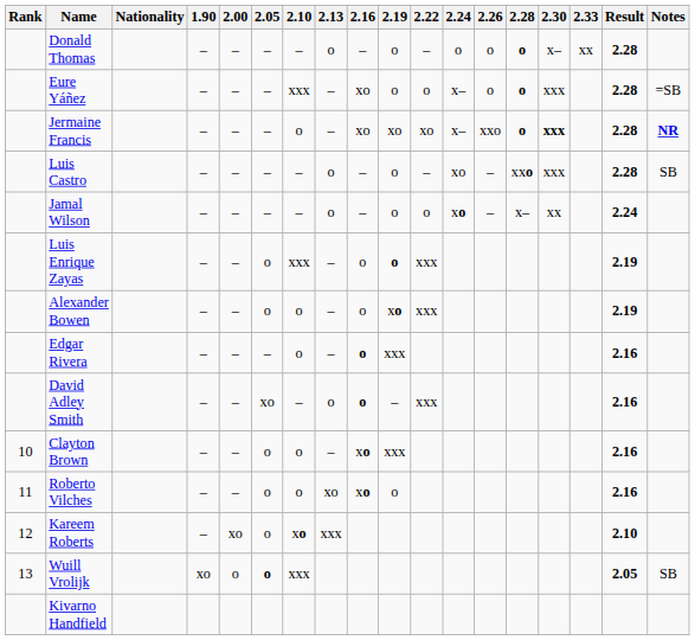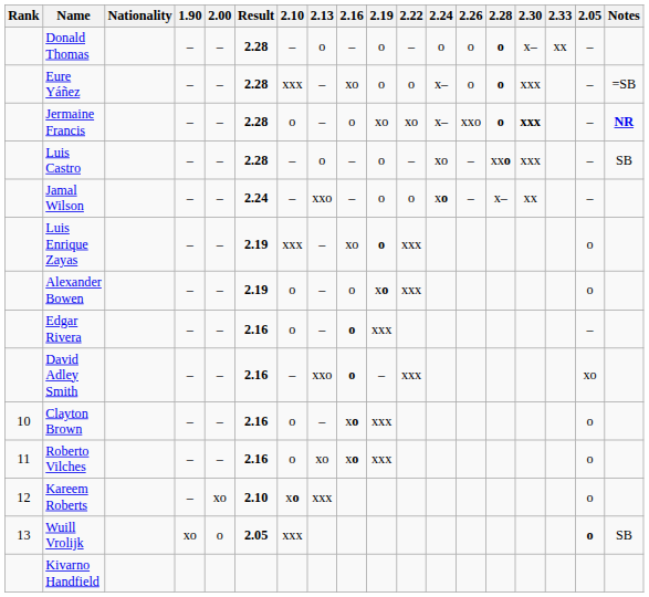columns swapped: 2.05 <-> Result
Jermaine Francis | 2.16: xo -> o
Jamal Wilson | 2.13: o -> xxo
Luis Enrique Zayas | 2.16: o -> xo
David Adley Smith | 2.13: o -> xxo
Roberto Vilches | 2.19: o -> xxx
